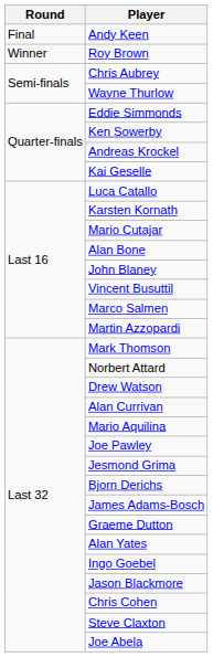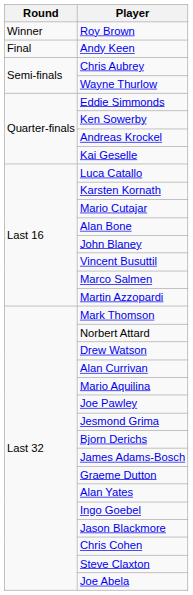rows swapped: Roy Brown <-> Andy Keen
